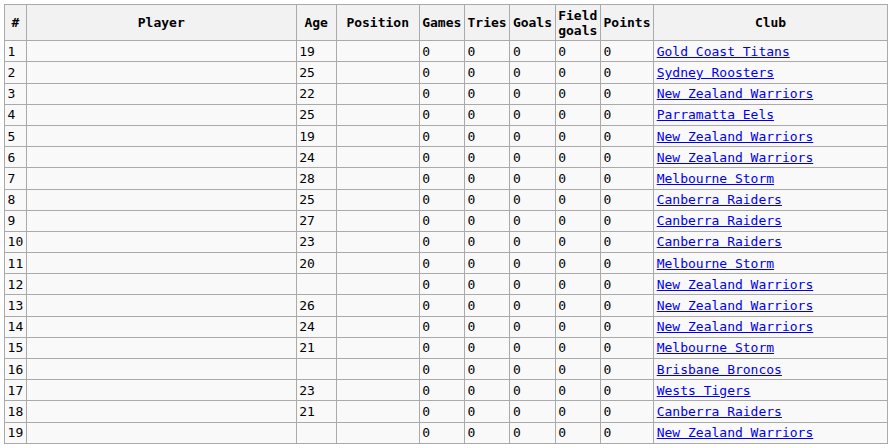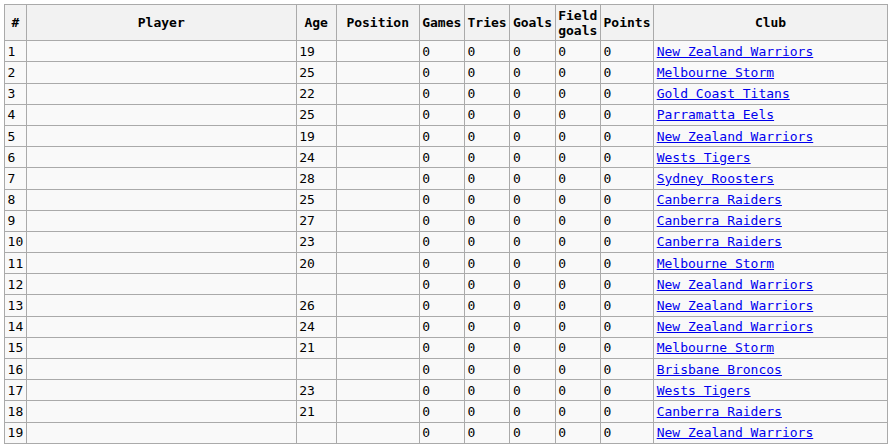1 | Club: Gold Coast Titans -> New Zealand Warriors
2 | Club: Sydney Roosters -> Melbourne Storm
3 | Club: New Zealand Warriors -> Gold Coast Titans
6 | Club: New Zealand Warriors -> Wests Tigers
7 | Club: Melbourne Storm -> Sydney Roosters
